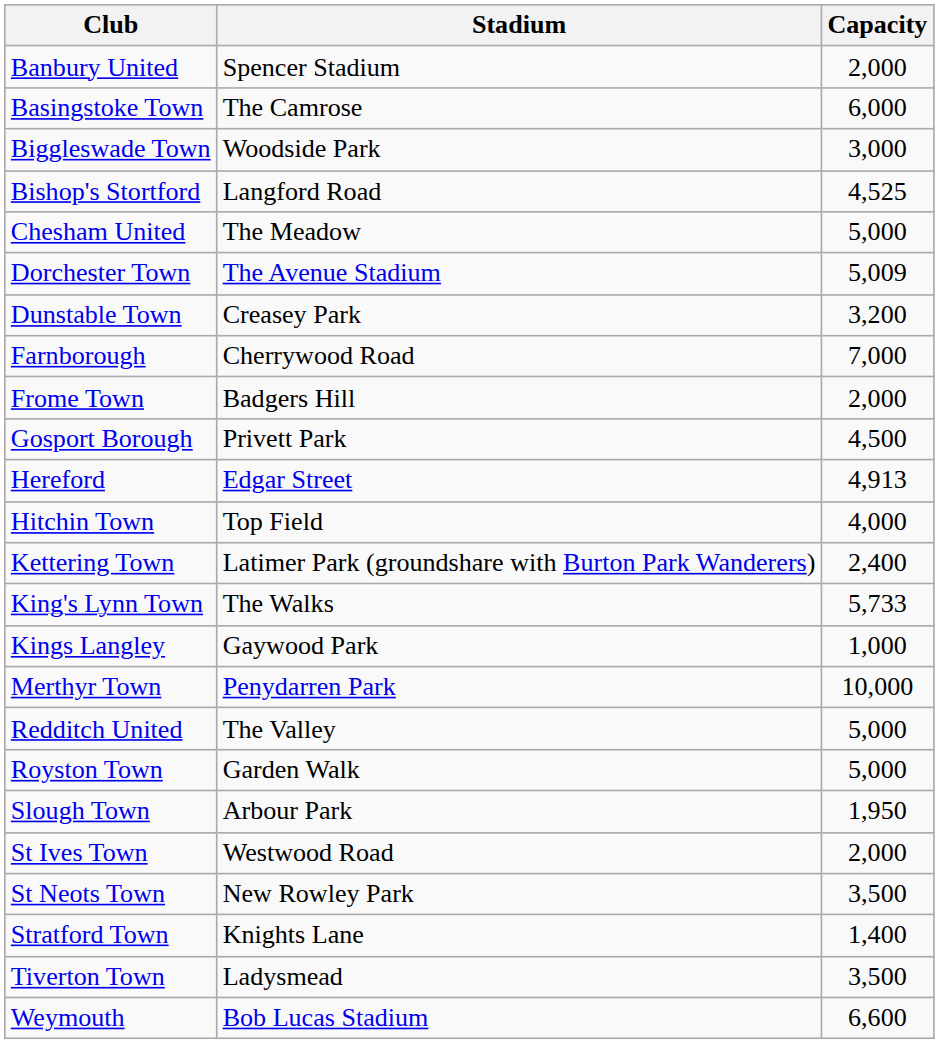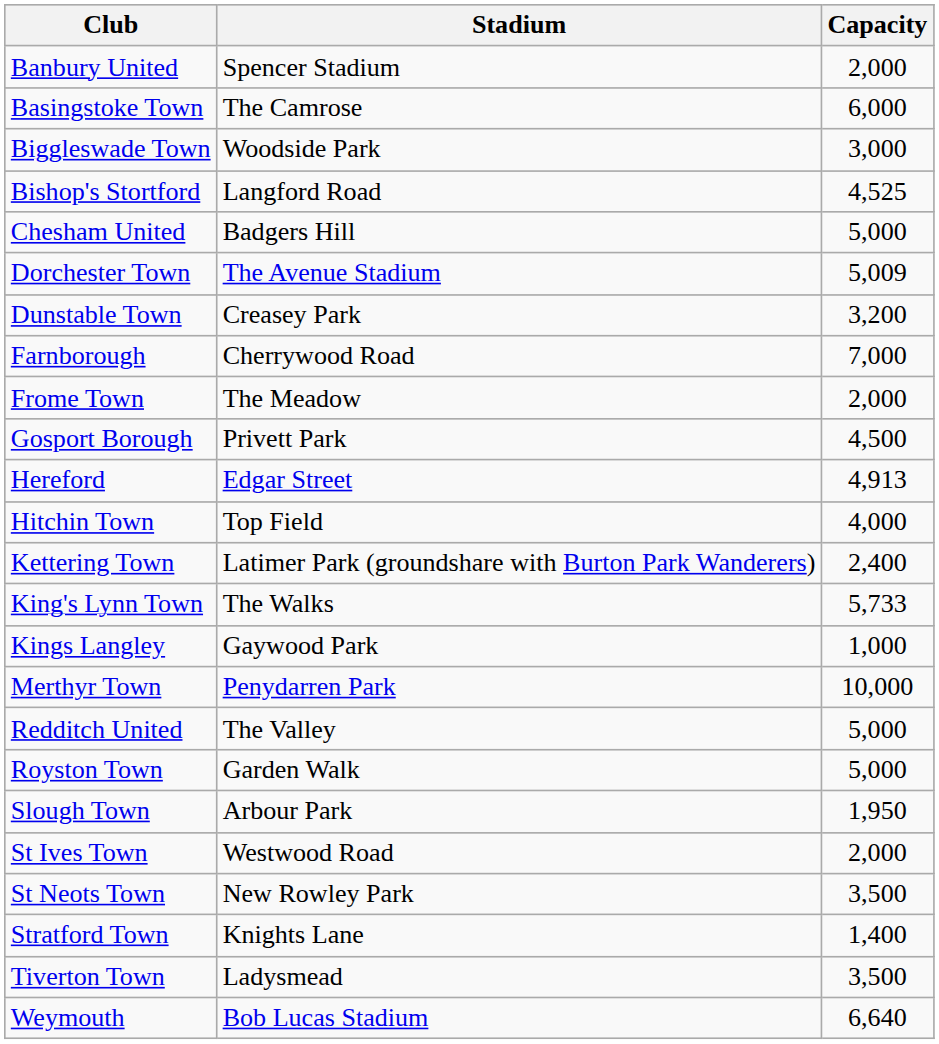Chesham United | Stadium: The Meadow -> Badgers Hill
Frome Town | Stadium: Badgers Hill -> The Meadow
Weymouth | Capacity: 6,600 -> 6,640
